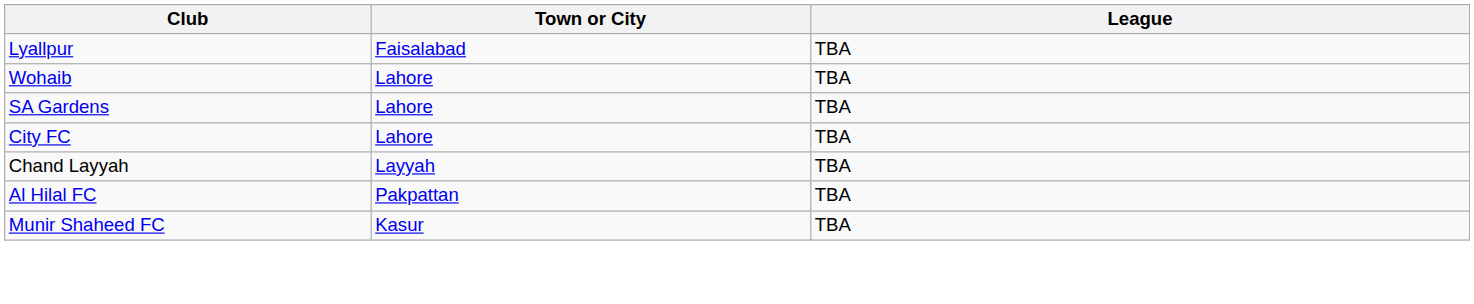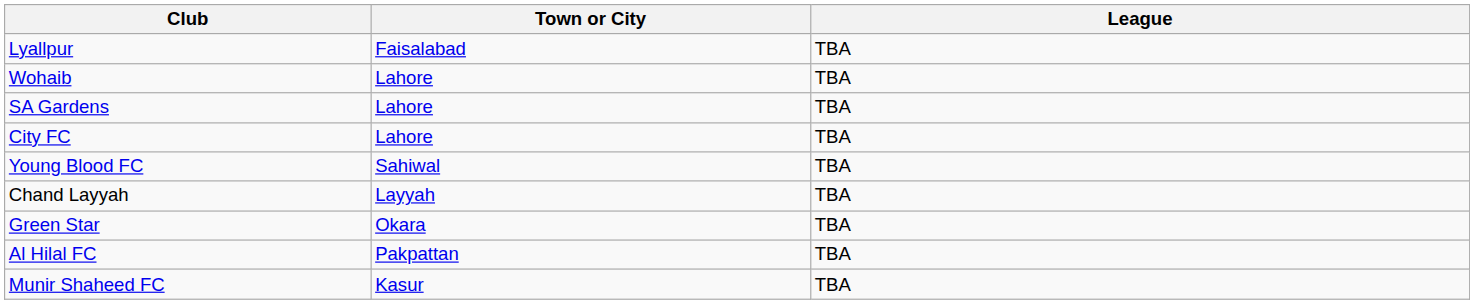+ row: Young Blood FC | Sahiwal | TBA
+ row: Green Star | Okara | TBA
